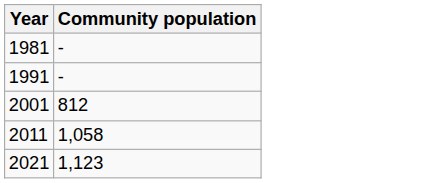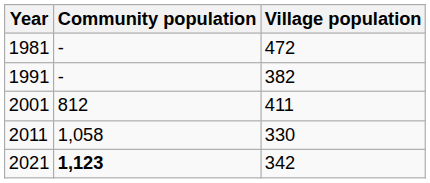+ column: Village population | 472 | 382 | 411 | 330 | 342
2021 | Community population: normal -> bold
